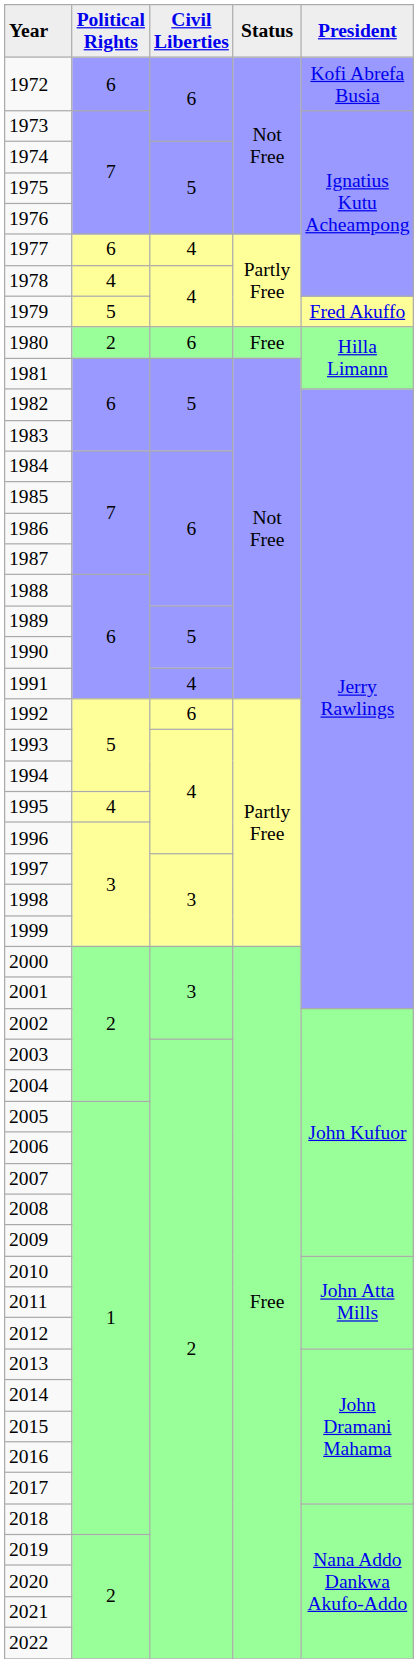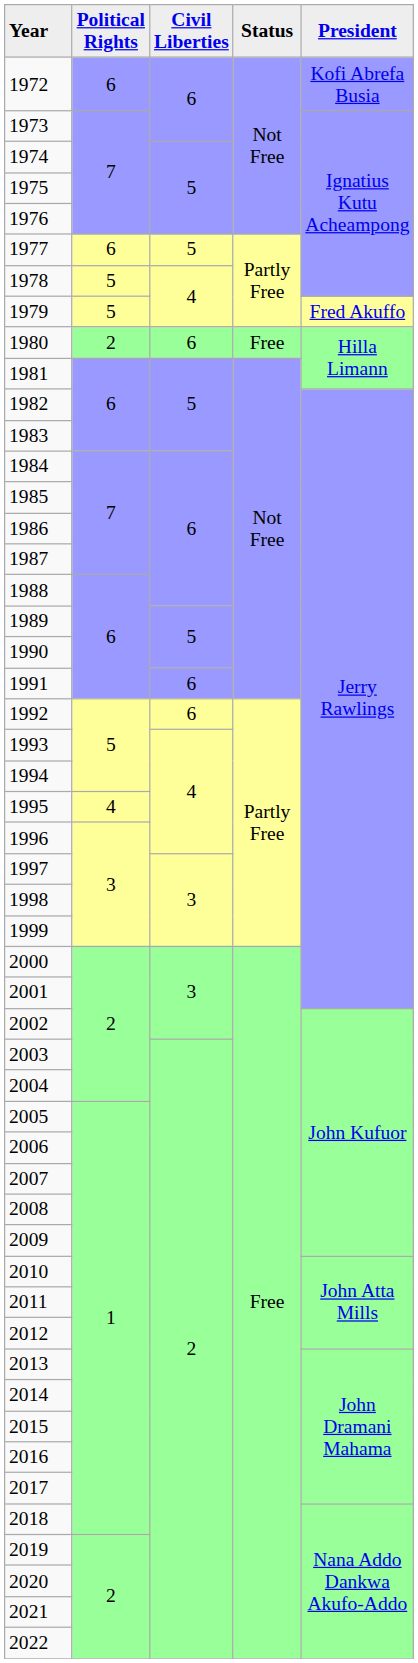1977 | column 3: 4 -> 5
1978 | column 2: 4 -> 5
1991 | column 3: 4 -> 6
